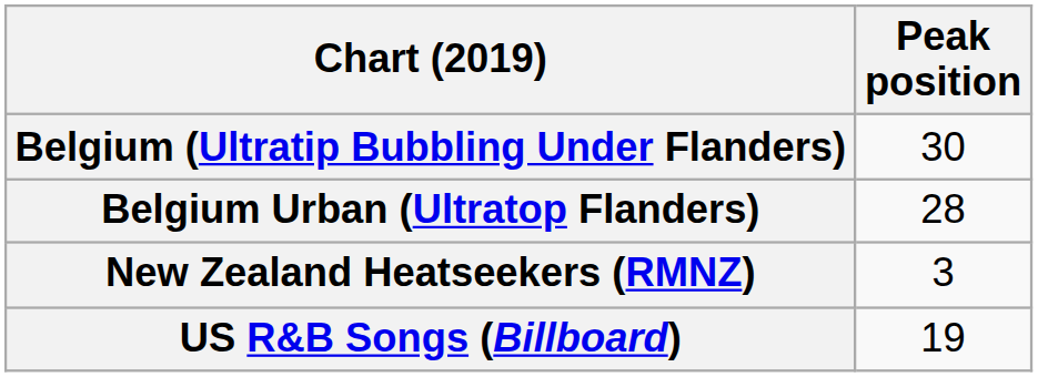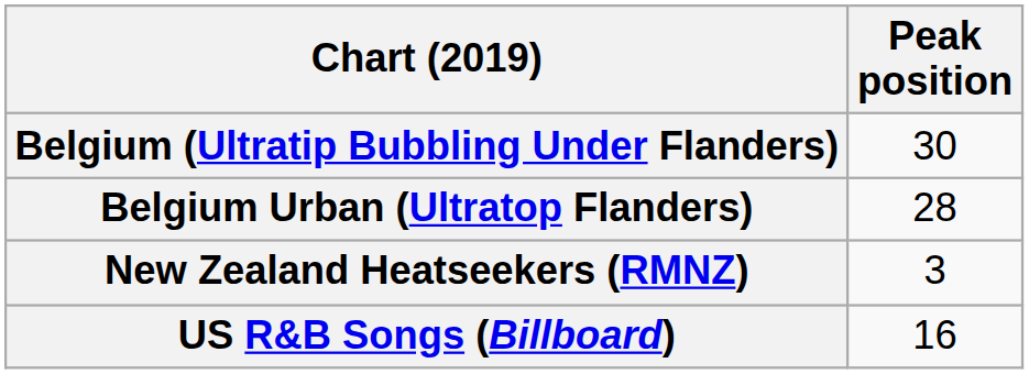US R&B Songs (Billboard) | Peak position: 19 -> 16
